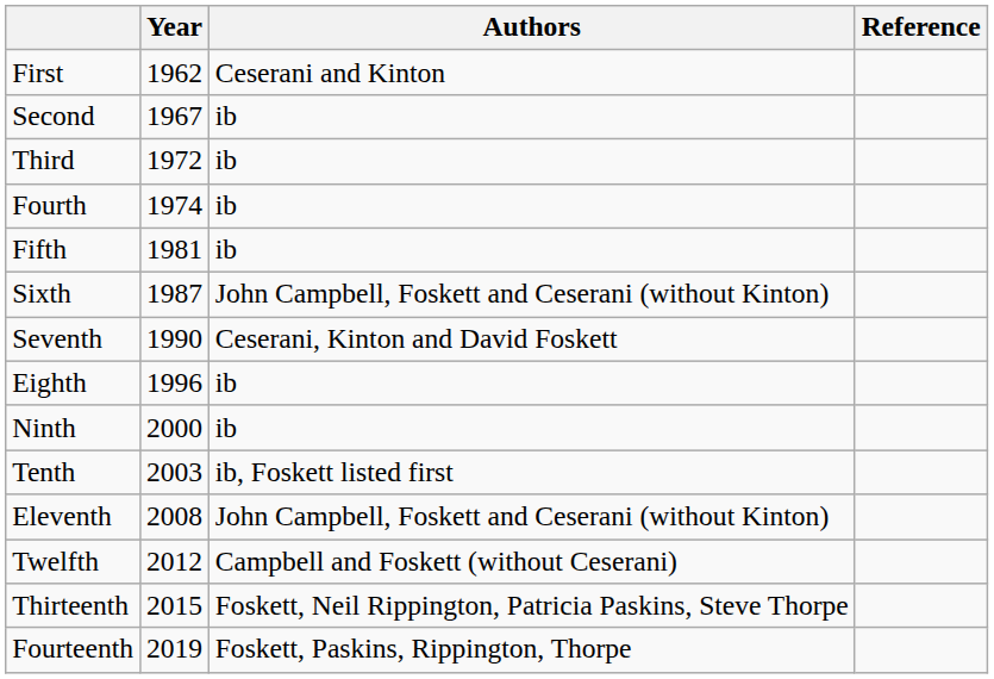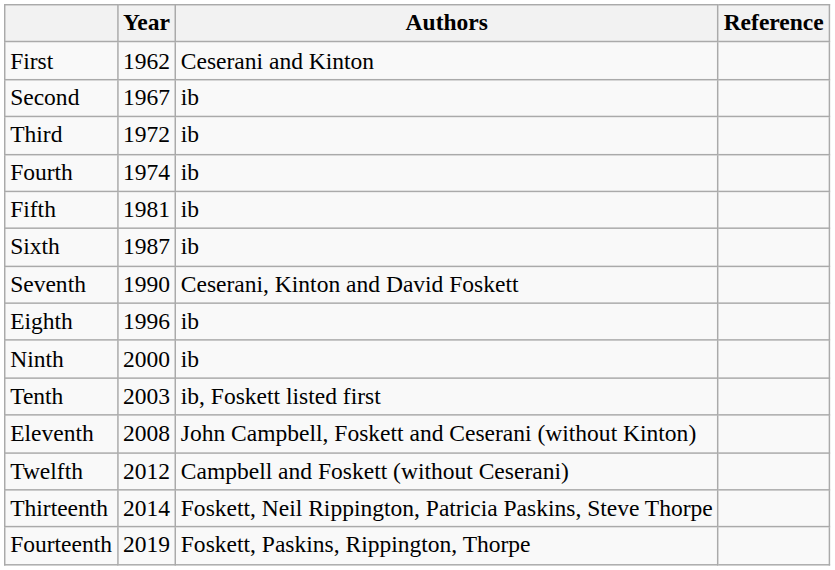Sixth | Authors: John Campbell, Foskett and Ceserani (without Kinton) -> ib
Thirteenth | Year: 2015 -> 2014
